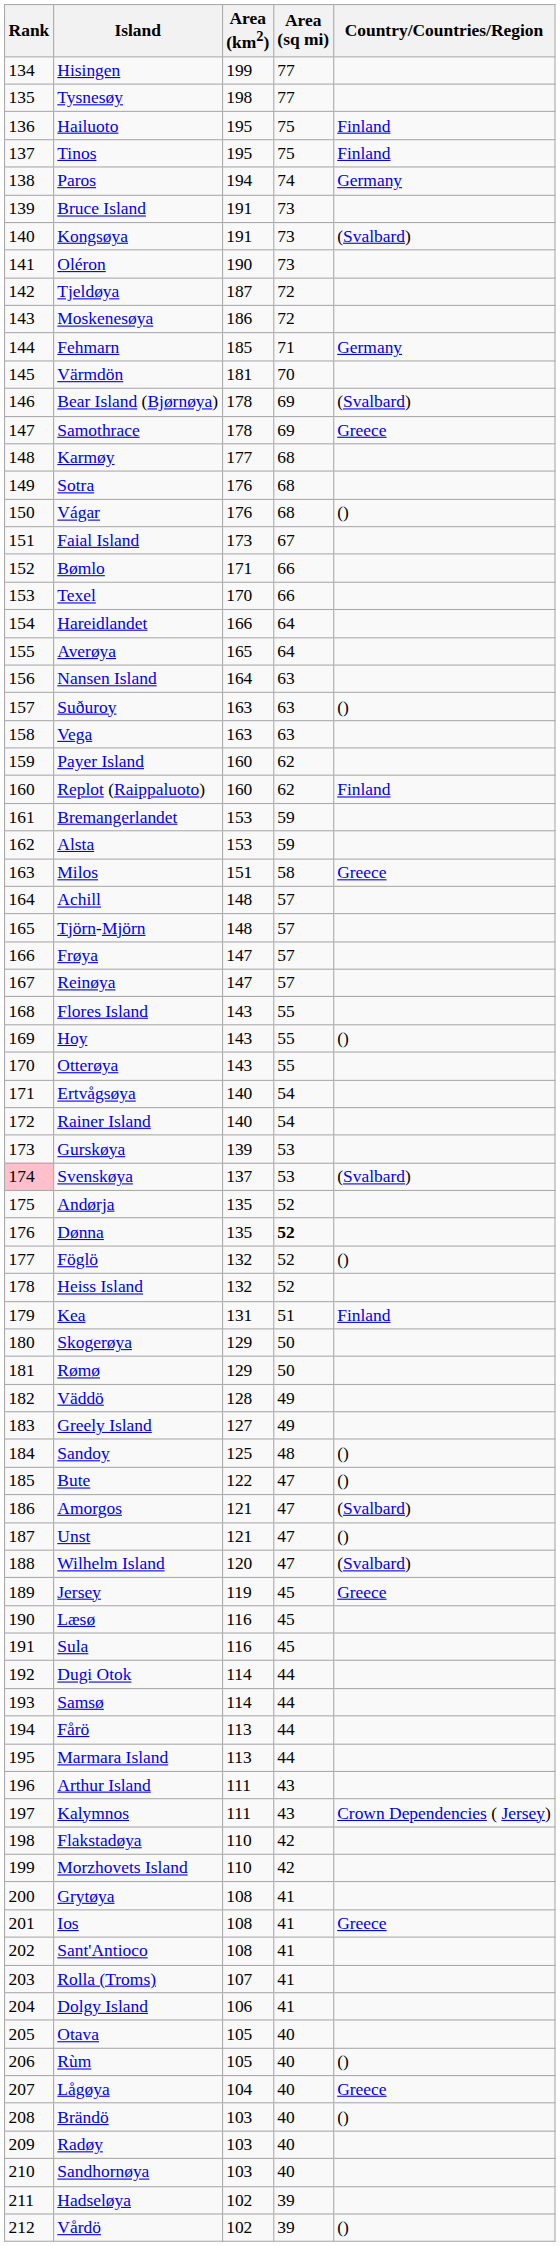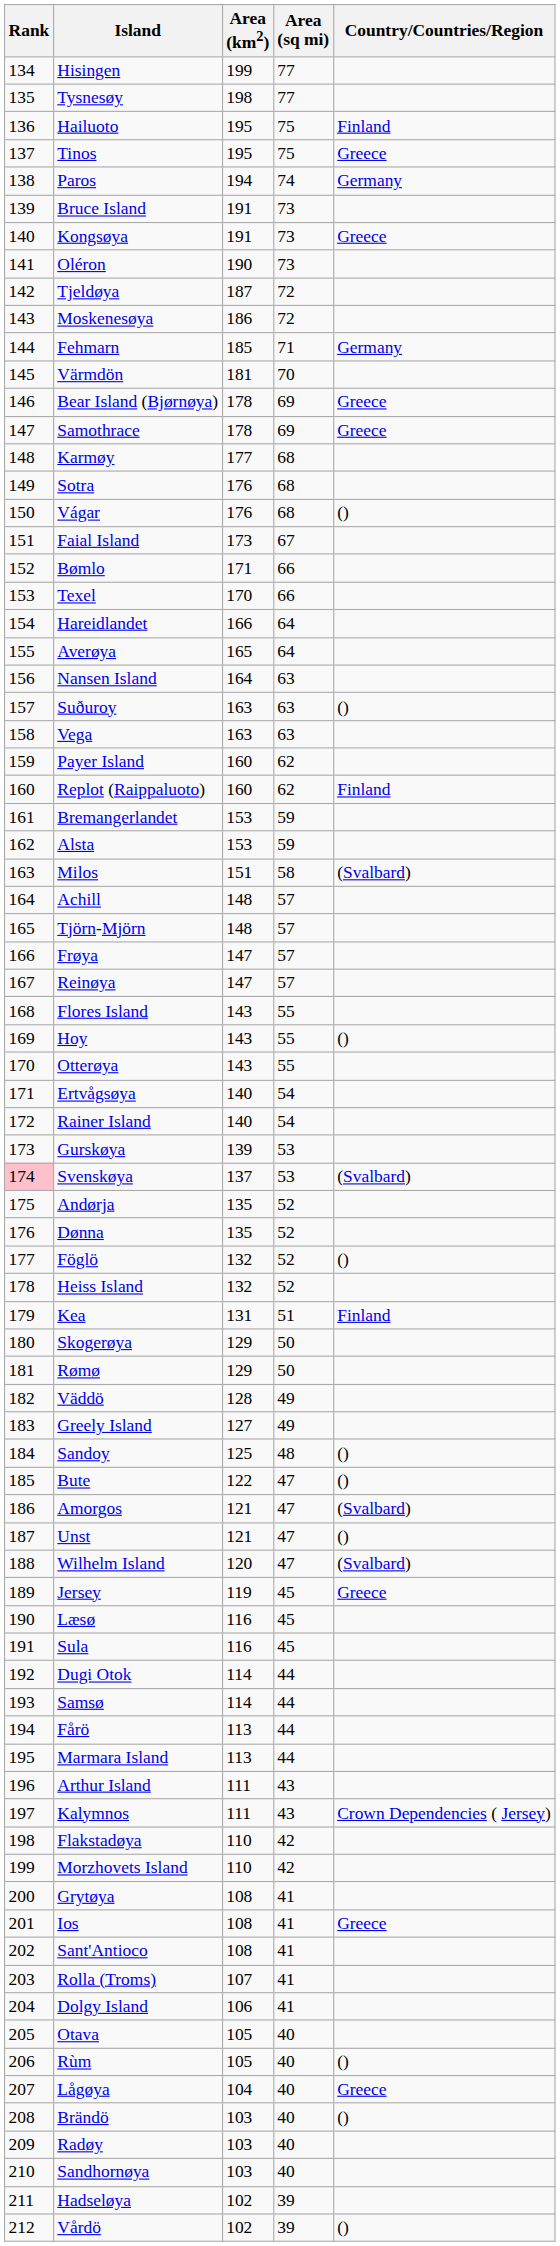Tinos | Country/Countries/Region: Finland -> Greece
Kongsøya | Country/Countries/Region: (Svalbard) -> Greece
Bear Island (Bjørnøya) | Country/Countries/Region: (Svalbard) -> Greece
Milos | Country/Countries/Region: Greece -> (Svalbard)
Dønna | Area (sq mi): bold -> normal
